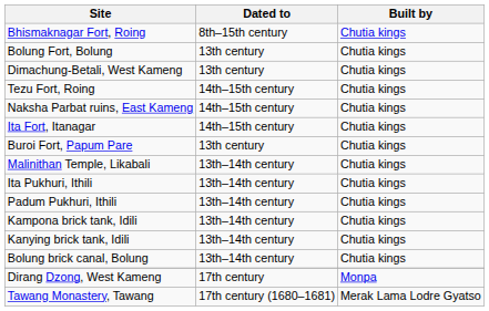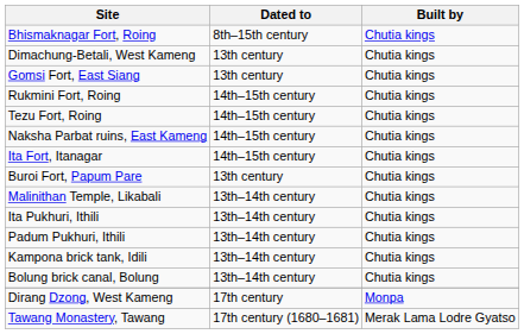- row: Bolung Fort, Bolung | 13th century | Chutia kings
+ row: Gomsi Fort, East Siang | 13th century | Chutia kings
+ row: Rukmini Fort, Roing | 14th–15th century | Chutia kings
- row: Kanying brick tank, Idili | 13th–14th century | Chutia kings
